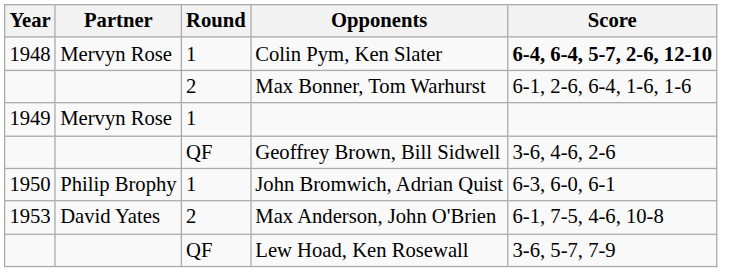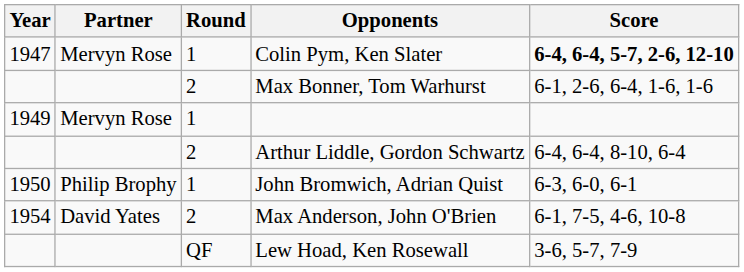Colin Pym, Ken Slater | Year: 1948 -> 1947
+ row: 2 | Arthur Liddle, Gordon Schwartz | 6-4, 6-4, 8-10, 6-4
- row: QF | Geoffrey Brown, Bill Sidwell | 3-6, 4-6, 2-6
Max Anderson, John O'Brien | Year: 1953 -> 1954
